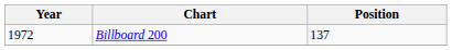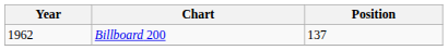Billboard 200 | Year: 1972 -> 1962
